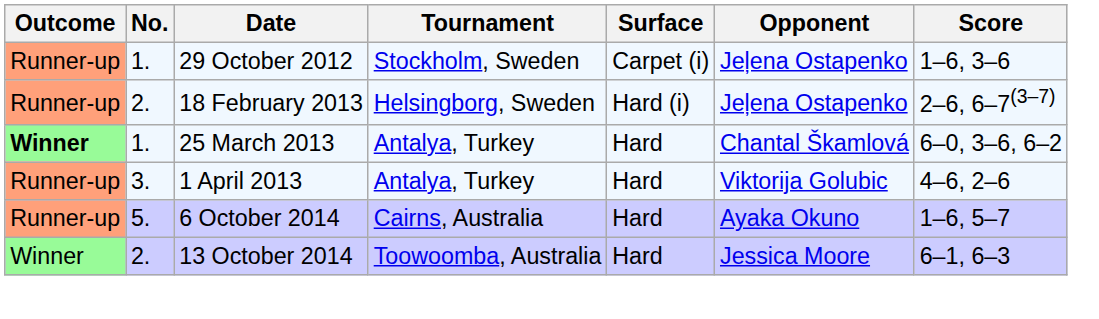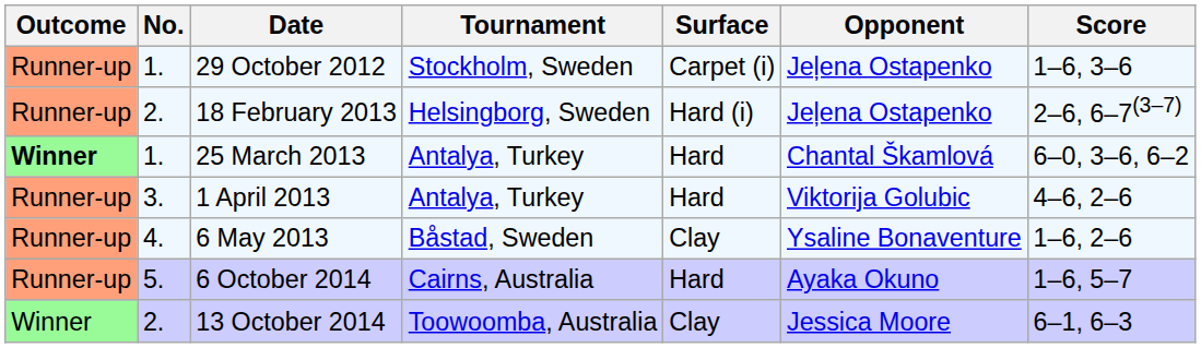+ row: Runner-up | 4. | 6 May 2013 | Båstad, Sweden | Clay | Ysaline Bonaventure | 1–6, 2–6
13 October 2014 | Surface: Hard -> Clay
